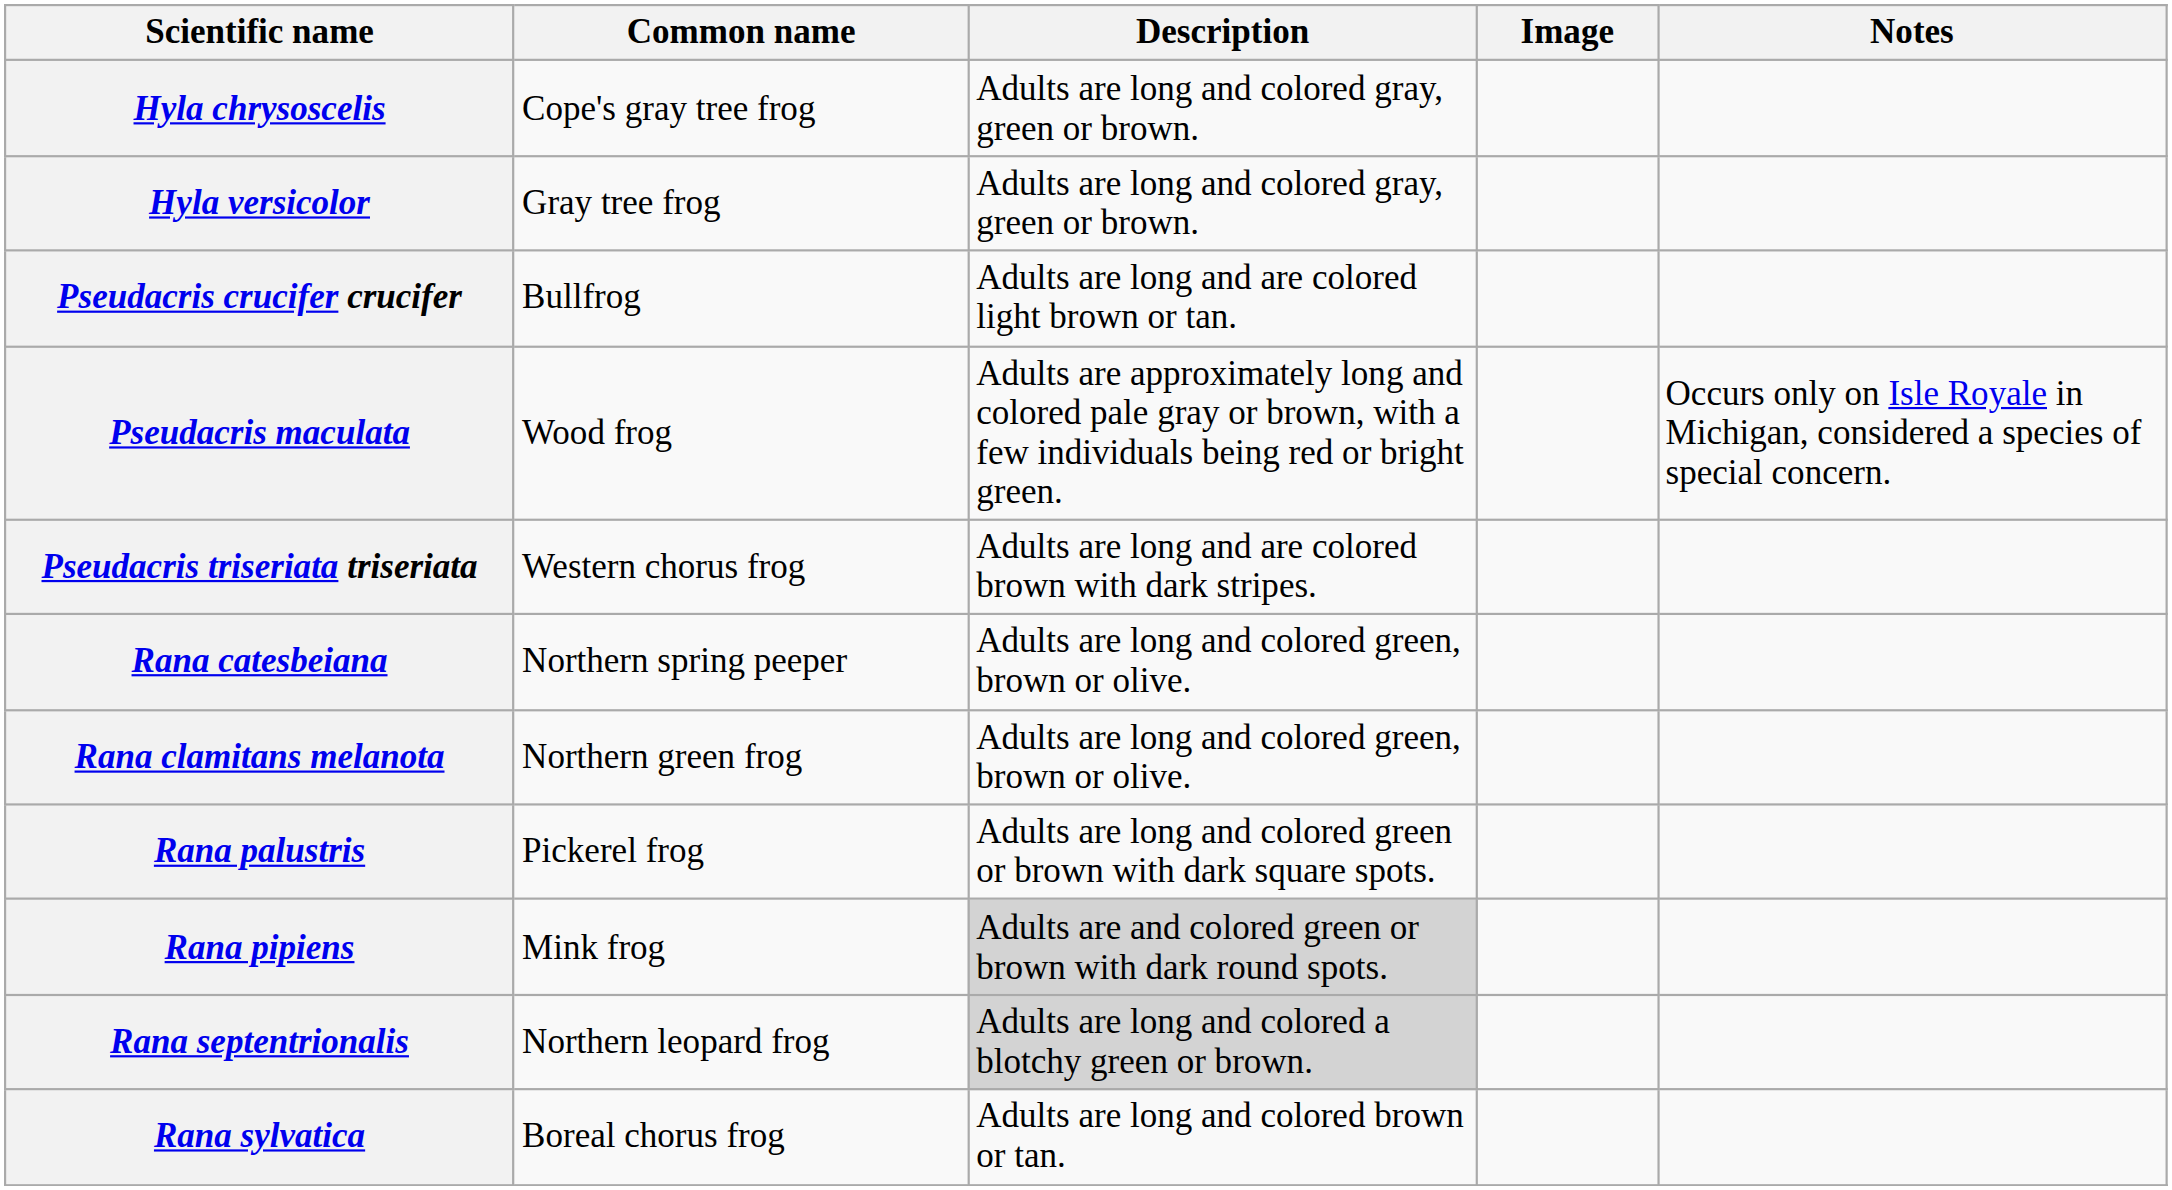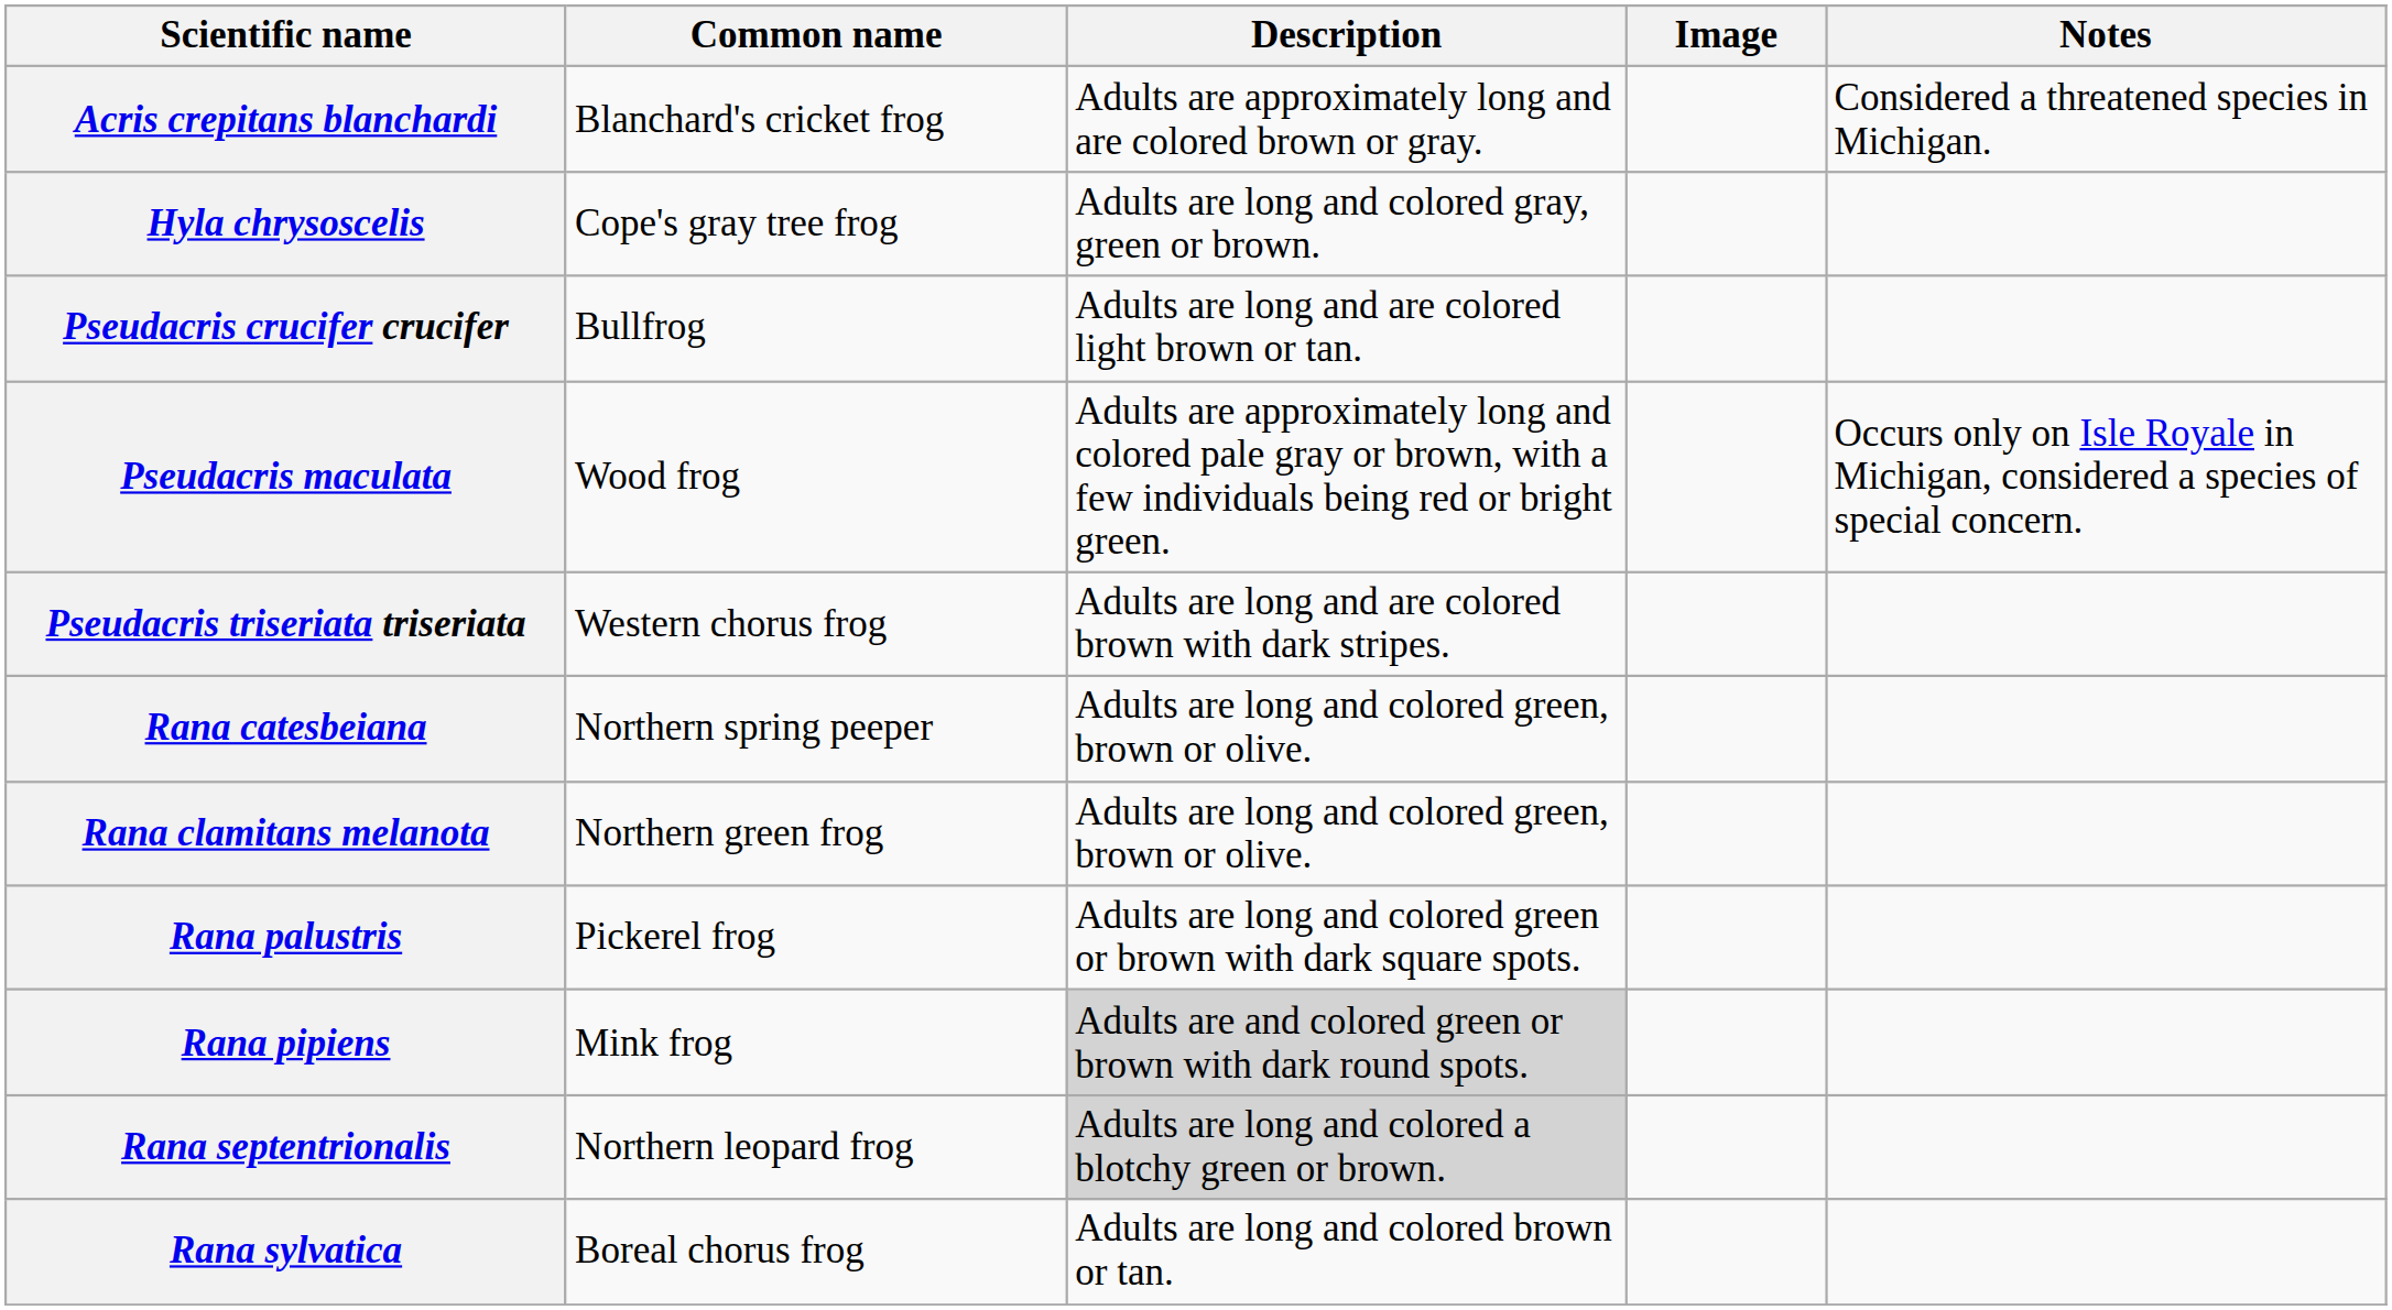+ row: Acris crepitans blanchardi | Blanchard's cricket frog | Adults are approximately long and are colored brown or gray. | Considered a threatened species in Michigan.
- row: Hyla versicolor | Gray tree frog | Adults are long and colored gray, green or brown.
